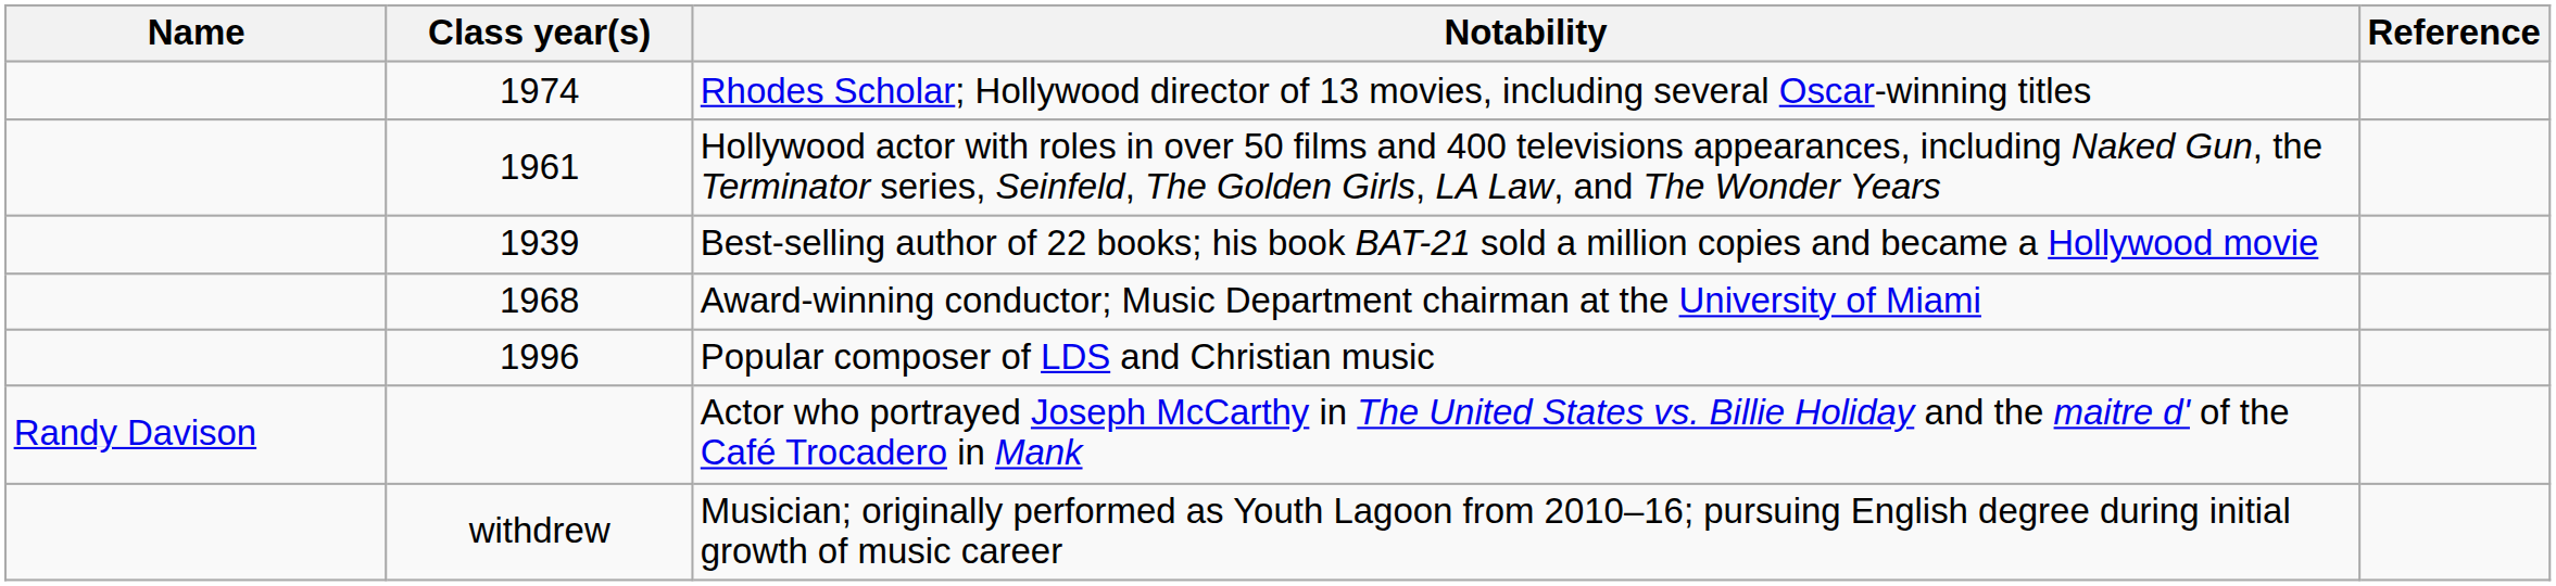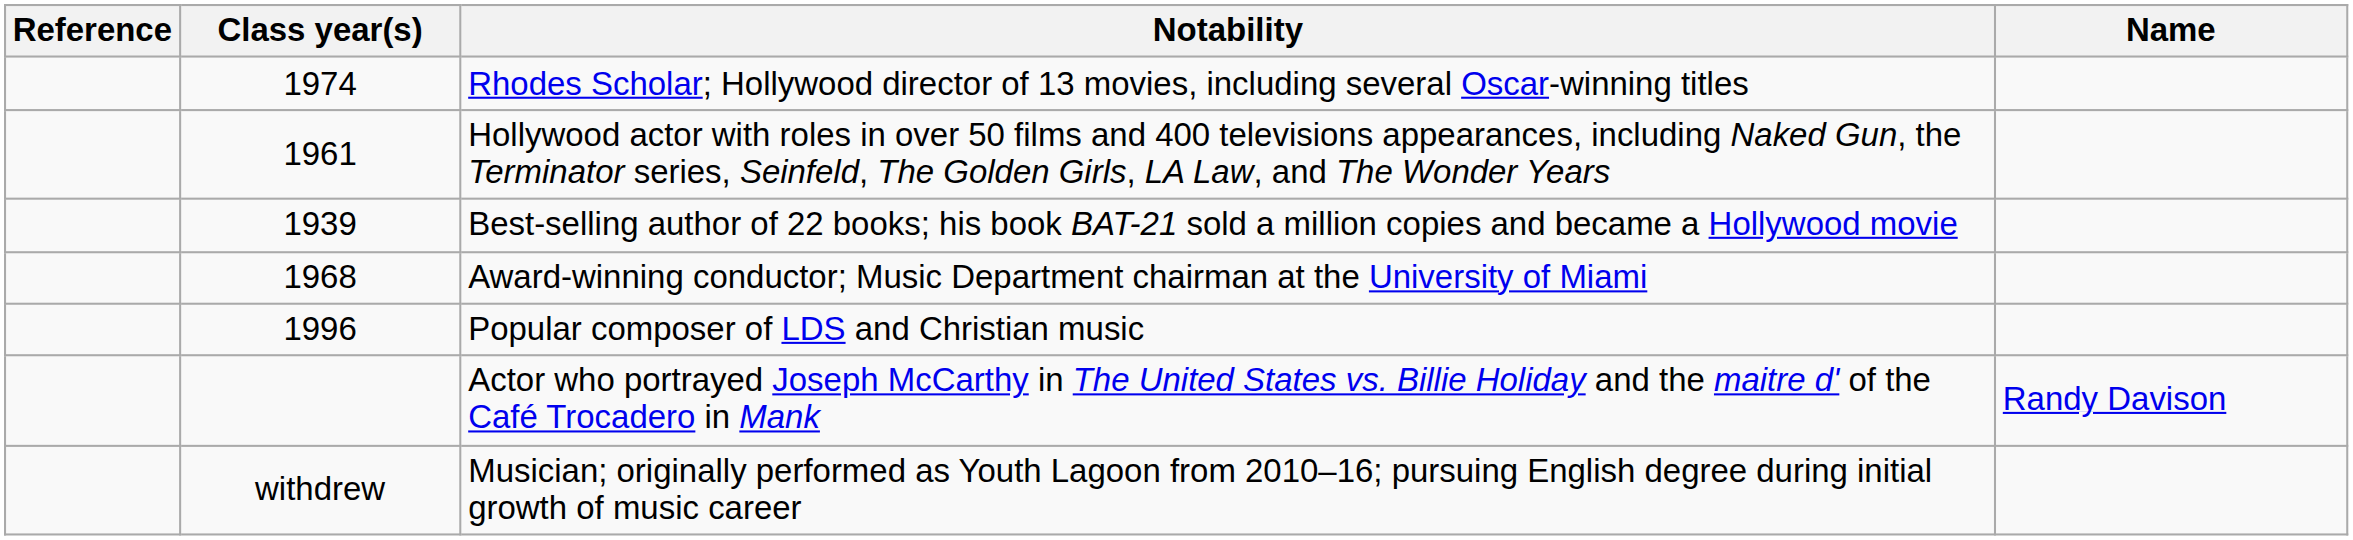columns swapped: Name <-> Reference
